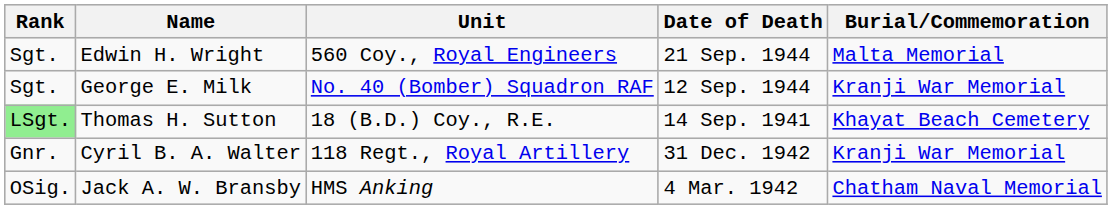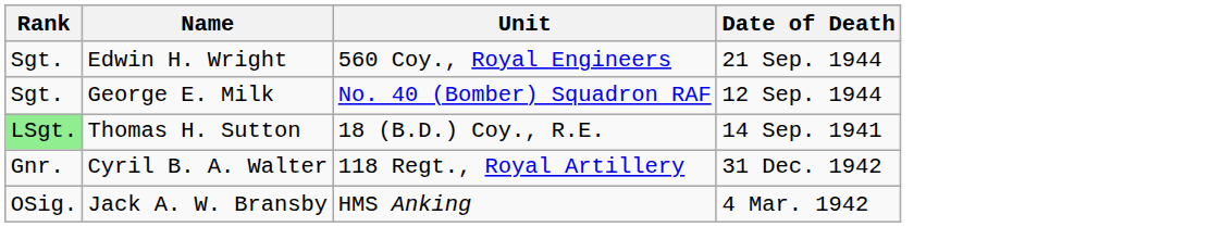- column: Burial/Commemoration | Malta Memorial | Kranji War Memorial | Khayat Beach Cemetery | Kranji War Memorial | Chatham Naval Memorial
